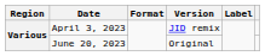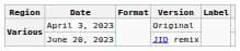April 3, 2023 | Version: JID remix -> Original
June 20, 2023 | Version: Original -> JID remix
